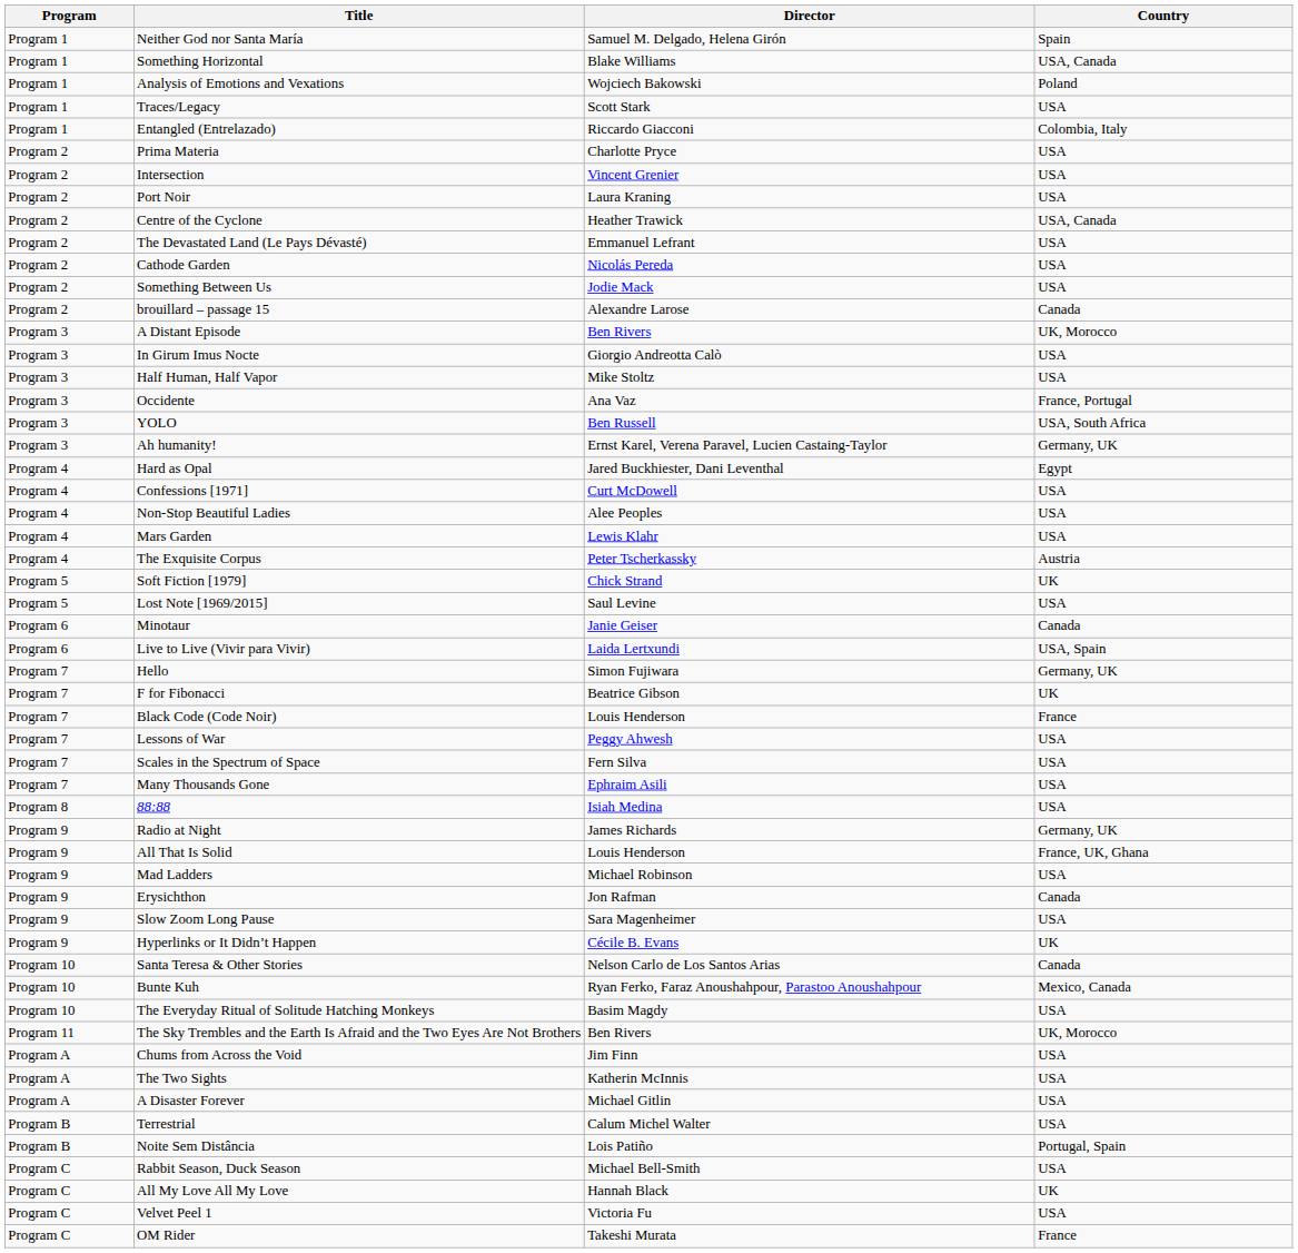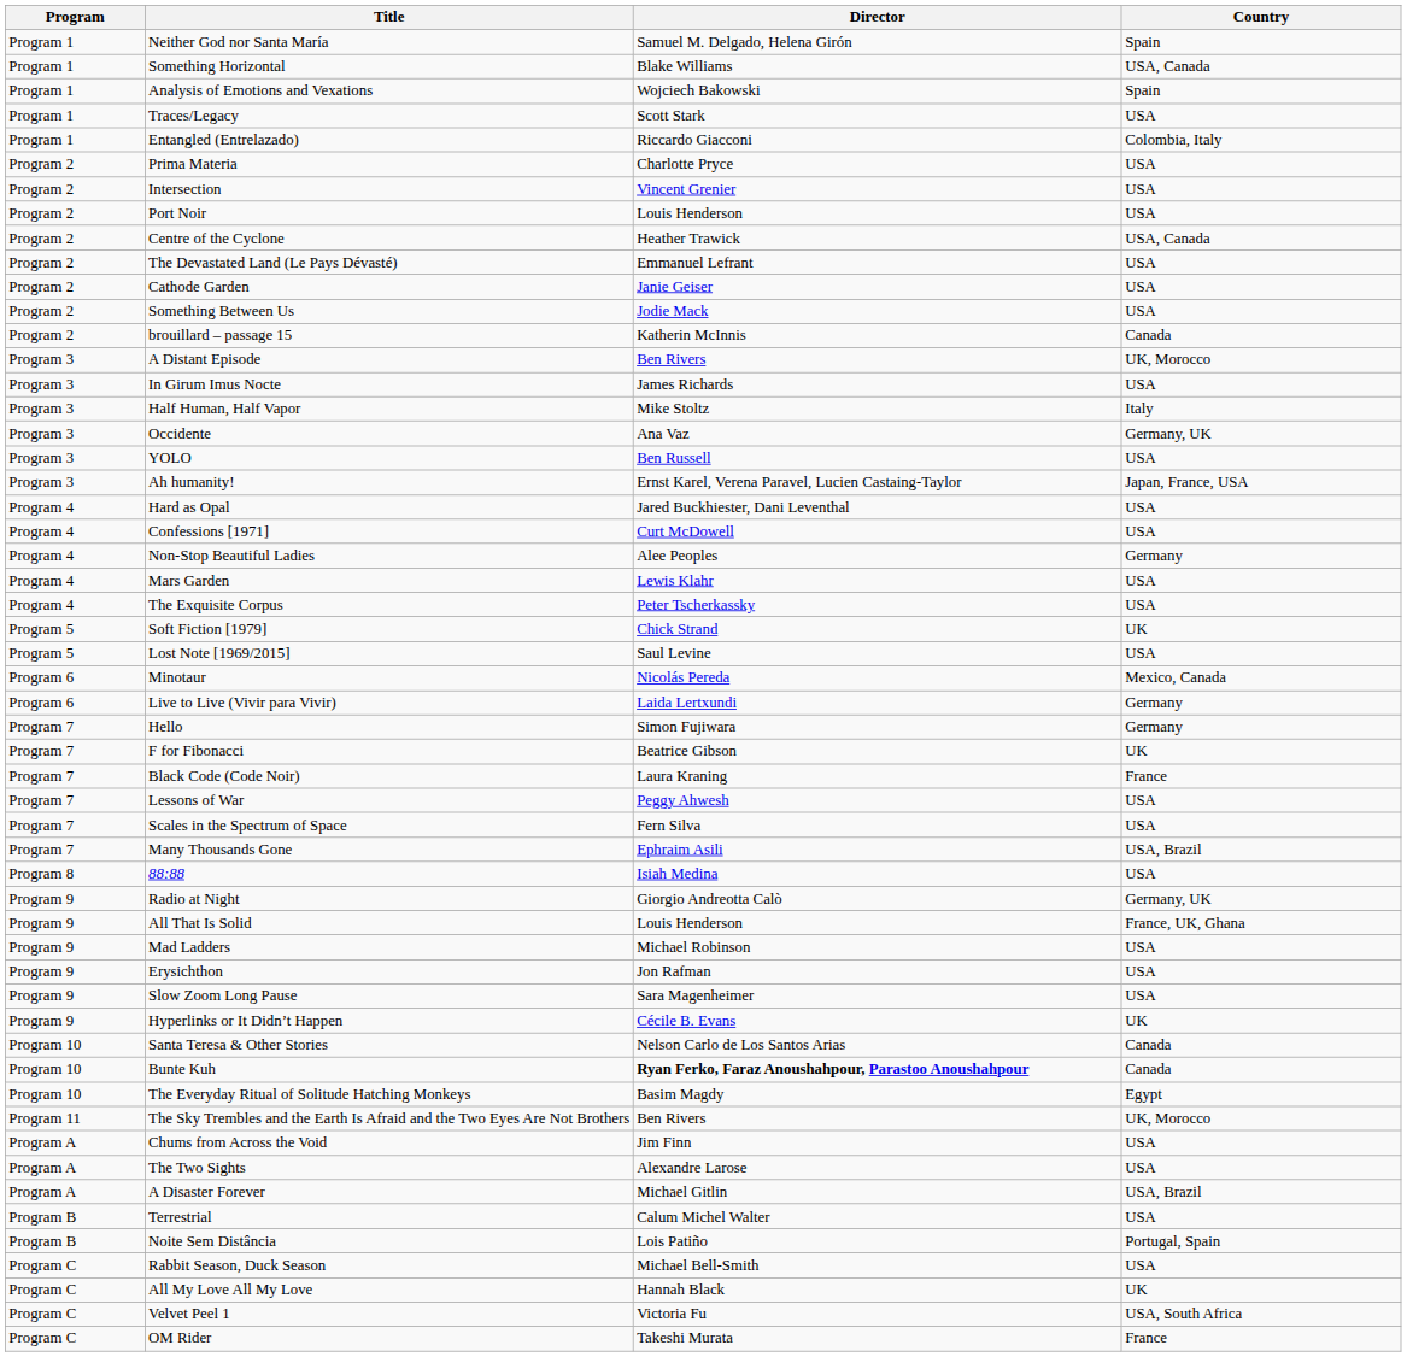Analysis of Emotions and Vexations | Country: Poland -> Spain
Port Noir | Director: Laura Kraning -> Louis Henderson
Cathode Garden | Director: Nicolás Pereda -> Janie Geiser
brouillard – passage 15 | Director: Alexandre Larose -> Katherin McInnis
In Girum Imus Nocte | Director: Giorgio Andreotta Calò -> James Richards
Half Human, Half Vapor | Country: USA -> Italy
Occidente | Country: France, Portugal -> Germany, UK
YOLO | Country: USA, South Africa -> USA
Ah humanity! | Country: Germany, UK -> Japan, France, USA
Hard as Opal | Country: Egypt -> USA
Non-Stop Beautiful Ladies | Country: USA -> Germany
The Exquisite Corpus | Country: Austria -> USA
Minotaur | Director: Janie Geiser -> Nicolás Pereda
Minotaur | Country: Canada -> Mexico, Canada
Live to Live (Vivir para Vivir) | Country: USA, Spain -> Germany
Hello | Country: Germany, UK -> Germany
Black Code (Code Noir) | Director: Louis Henderson -> Laura Kraning
Many Thousands Gone | Country: USA -> USA, Brazil
Radio at Night | Director: James Richards -> Giorgio Andreotta Calò
Erysichthon | Country: Canada -> USA
Bunte Kuh | Director: normal -> bold
Bunte Kuh | Country: Mexico, Canada -> Canada
The Everyday Ritual of Solitude Hatching Monkeys | Country: USA -> Egypt
The Two Sights | Director: Katherin McInnis -> Alexandre Larose
A Disaster Forever | Country: USA -> USA, Brazil
Velvet Peel 1 | Country: USA -> USA, South Africa
